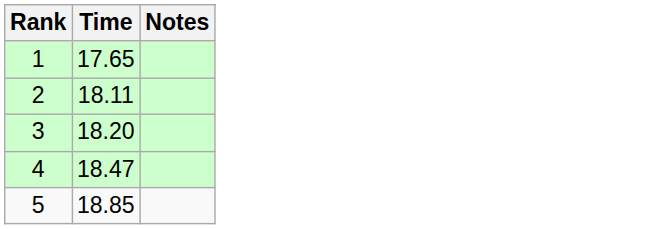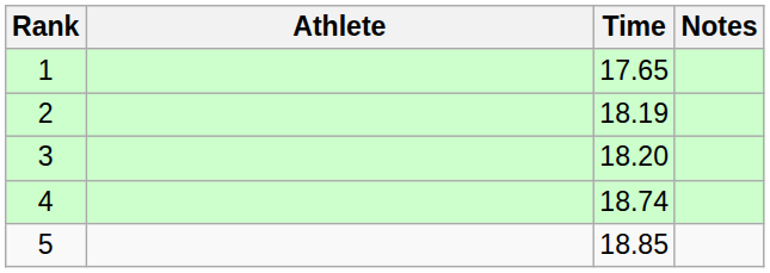+ column: Athlete
2 | Time: 18.11 -> 18.19
4 | Time: 18.47 -> 18.74
